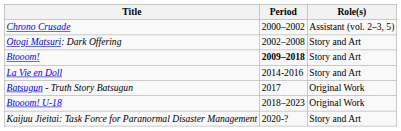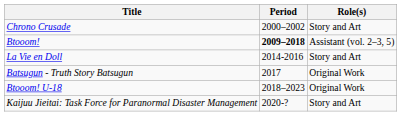Chrono Crusade | Role(s): Assistant (vol. 2–3, 5) -> Story and Art
- row: Otogi Matsuri: Dark Offering | 2002–2008 | Story and Art
Btooom! | Role(s): Story and Art -> Assistant (vol. 2–3, 5)
